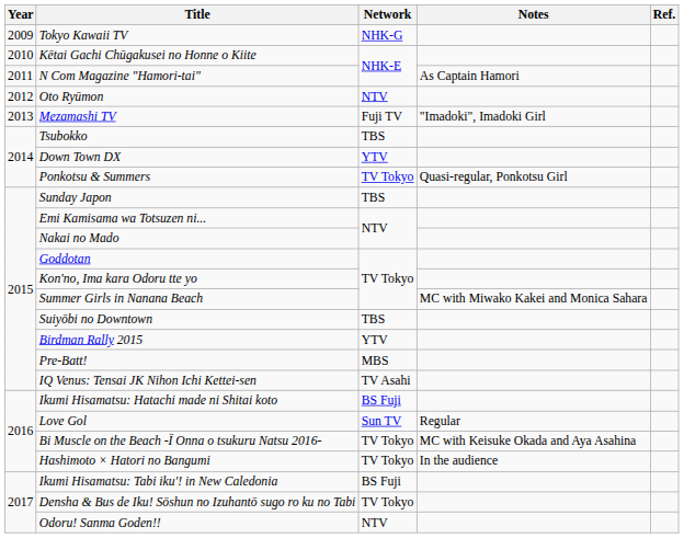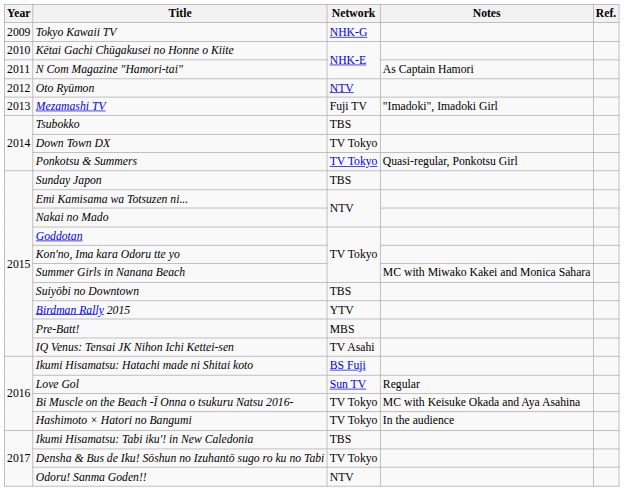Down Town DX | Network: YTV -> TV Tokyo
Ikumi Hisamatsu: Tabi iku'! in New Caledonia | Network: BS Fuji -> TBS
